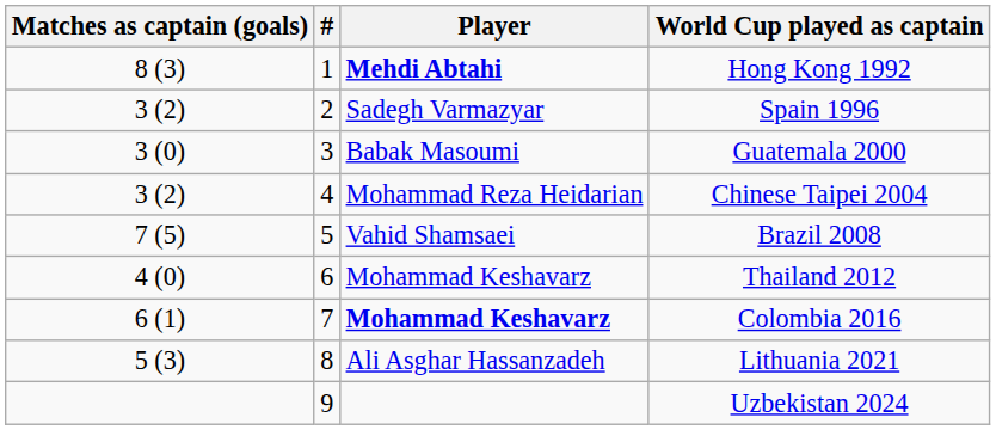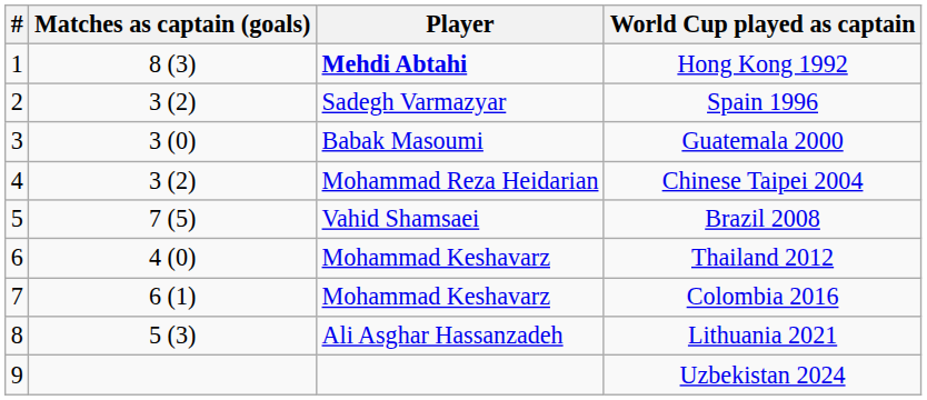columns swapped: # <-> Matches as captain (goals)
Colombia 2016 | Player: bold -> normal
